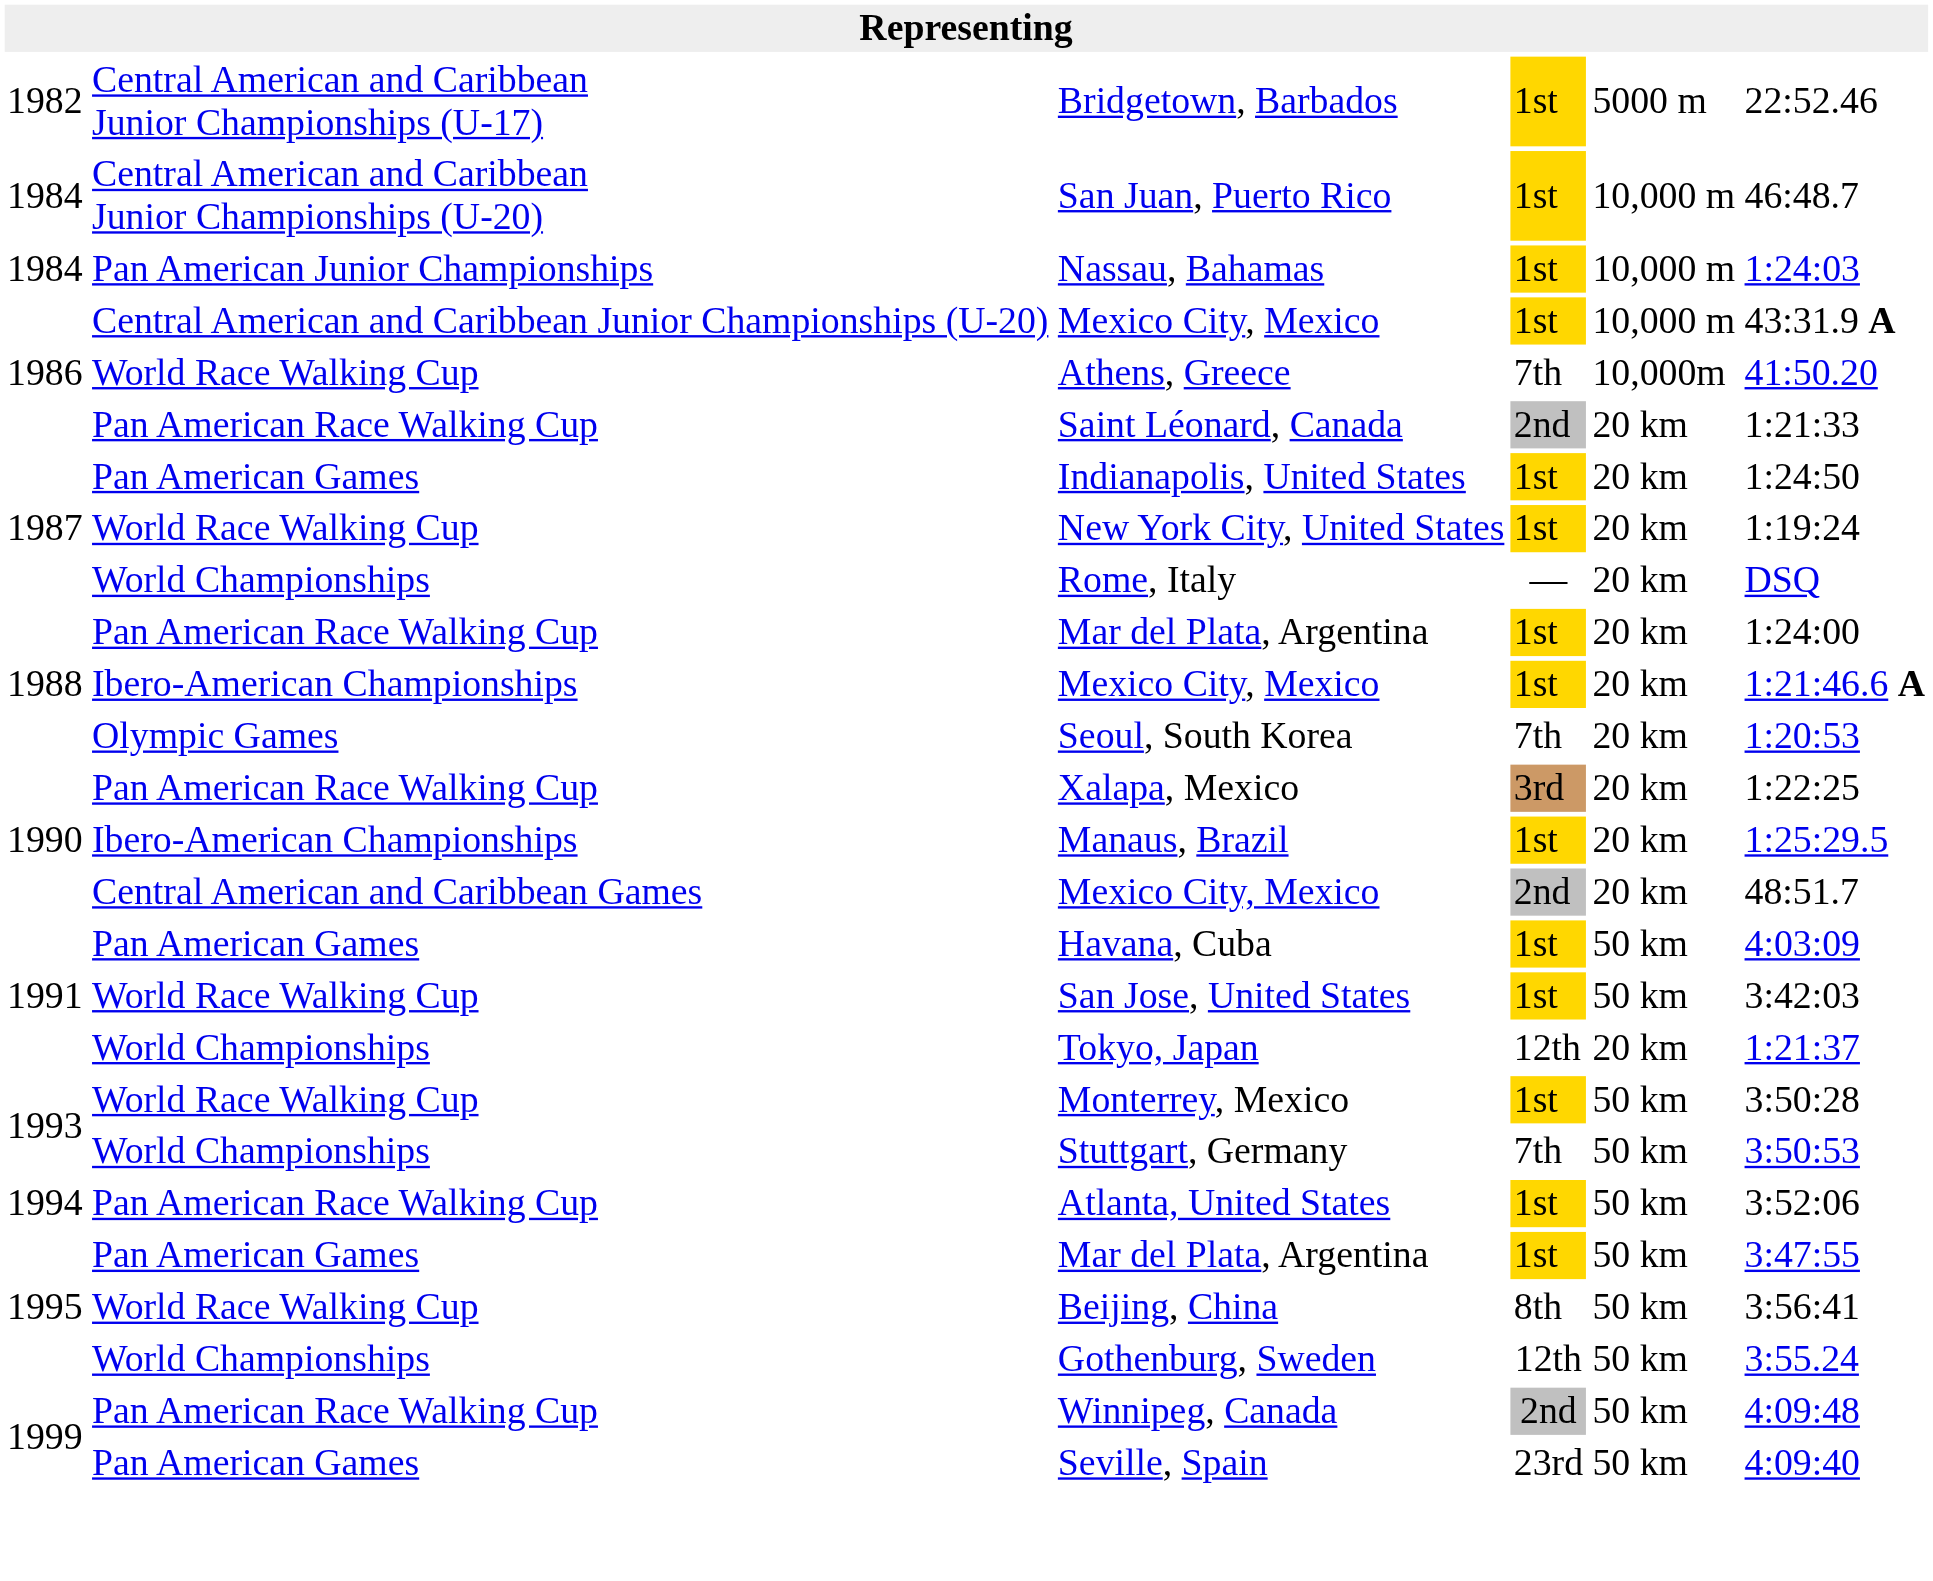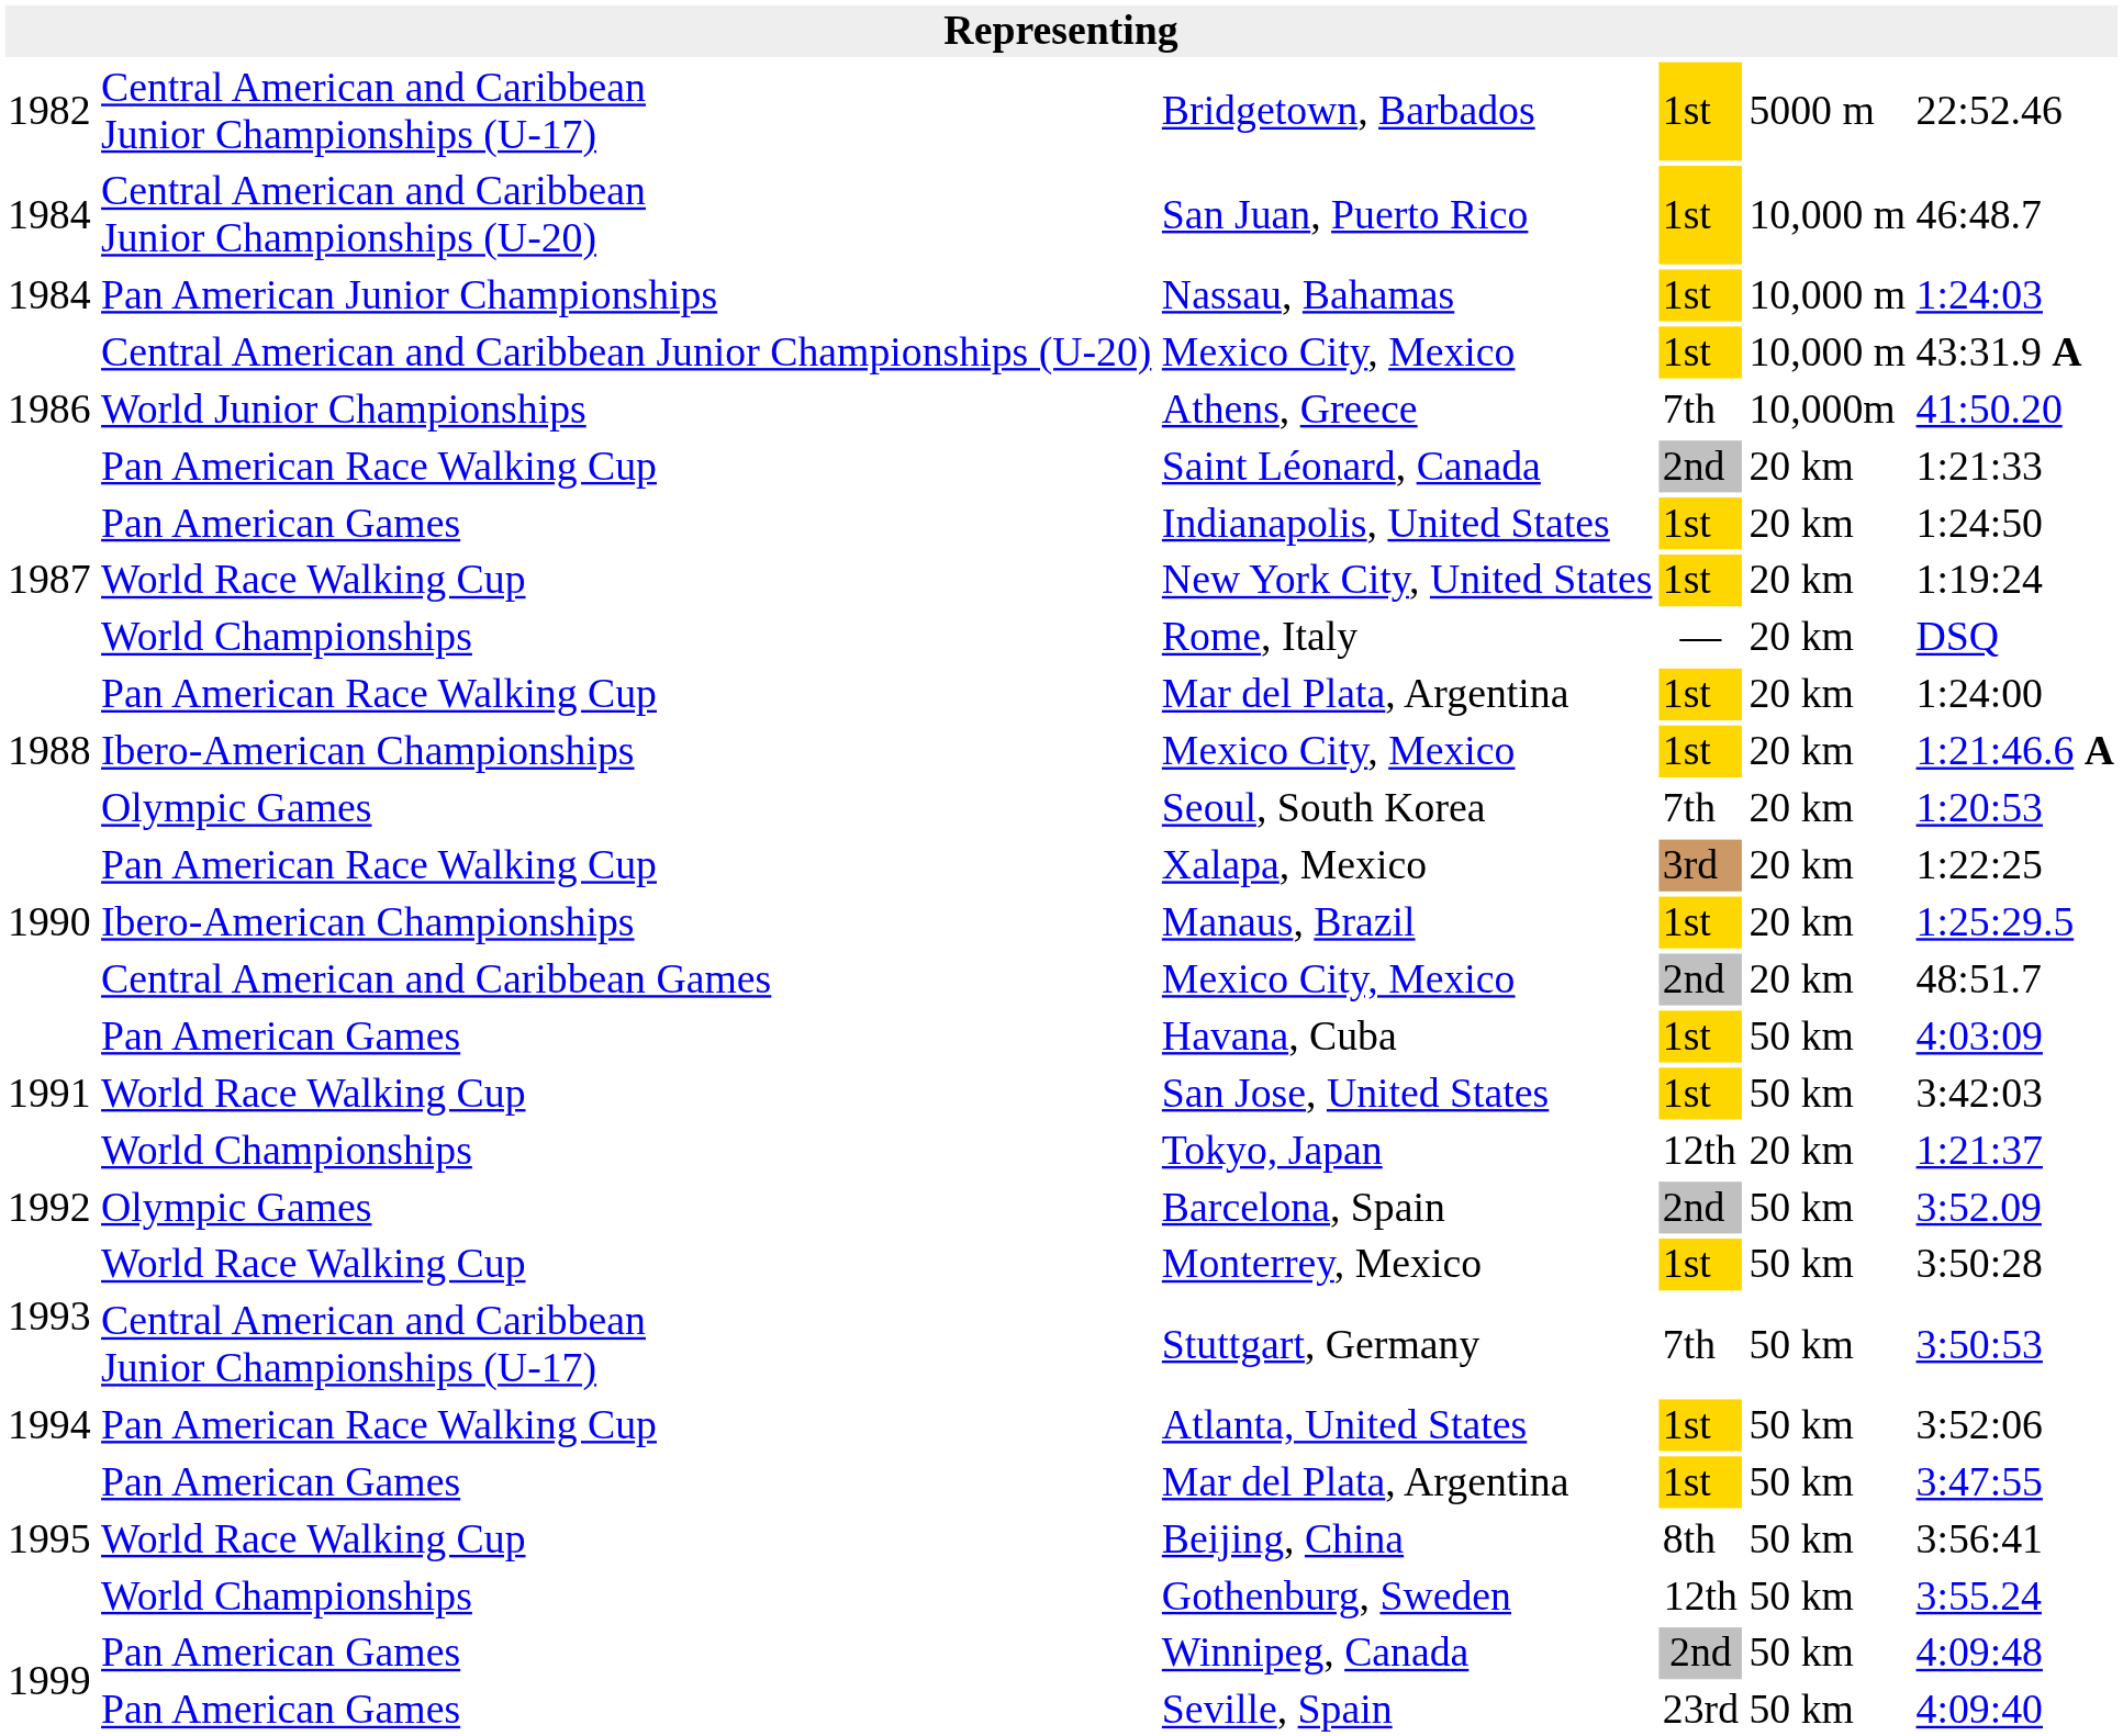Athens, Greece | column 2: World Race Walking Cup -> World Junior Championships
+ row: 1992 | Olympic Games | Barcelona, Spain | 2nd | 50 km | 3:52.09
Stuttgart, Germany | column 2: World Championships -> Central American and Caribbean Junior Championships (U-17)
Winnipeg, Canada | column 2: Pan American Race Walking Cup -> Pan American Games
